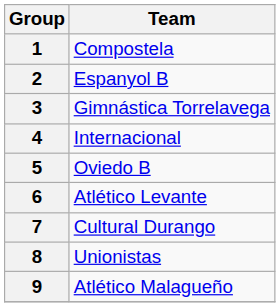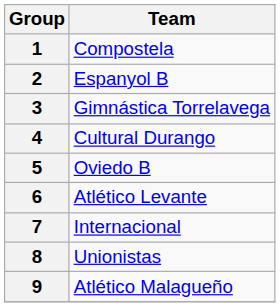4 | Team: Internacional -> Cultural Durango
7 | Team: Cultural Durango -> Internacional
